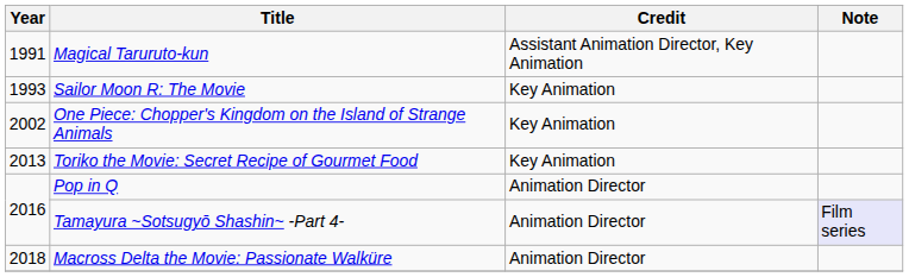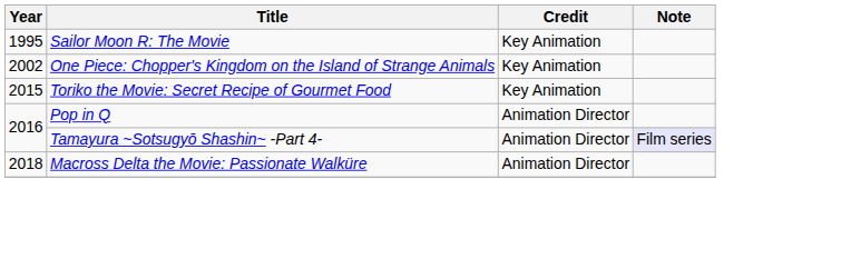- row: 1991 | Magical Taruruto-kun | Assistant Animation Director, Key Animation
Sailor Moon R: The Movie | Year: 1993 -> 1995
Toriko the Movie: Secret Recipe of Gourmet Food | Year: 2013 -> 2015
